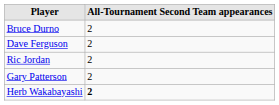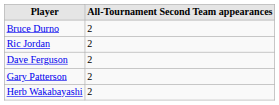rows swapped: Dave Ferguson <-> Ric Jordan
Herb Wakabayashi | All-Tournament Second Team appearances: bold -> normal
